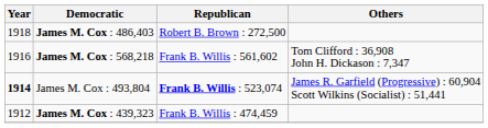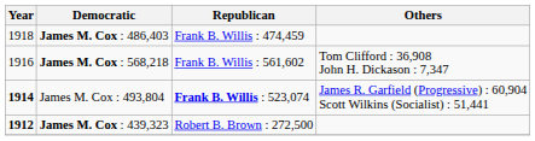James M. Cox : 486,403 | Republican: Robert B. Brown : 272,500 -> Frank B. Willis : 474,459
James M. Cox : 439,323 | Year: normal -> bold
James M. Cox : 439,323 | Republican: Frank B. Willis : 474,459 -> Robert B. Brown : 272,500
